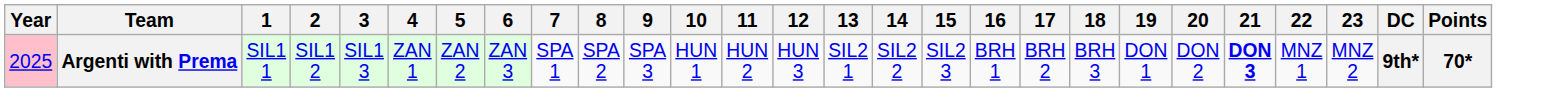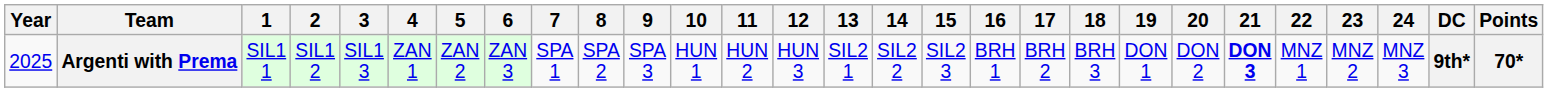+ column: 24 | MNZ 3
Argenti with Prema | Year: pink background -> no background
